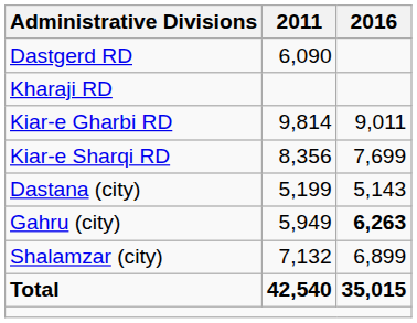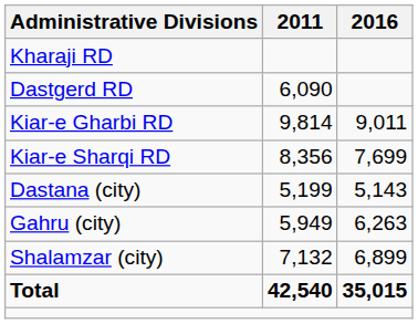rows swapped: Dastgerd RD <-> Kharaji RD
Gahru (city) | 2016: bold -> normal
